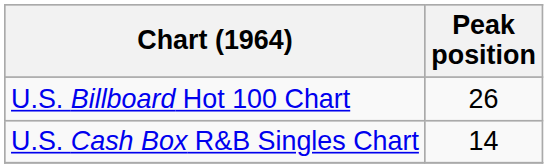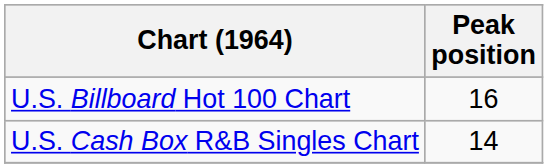U.S. Billboard Hot 100 Chart | Peak position: 26 -> 16
